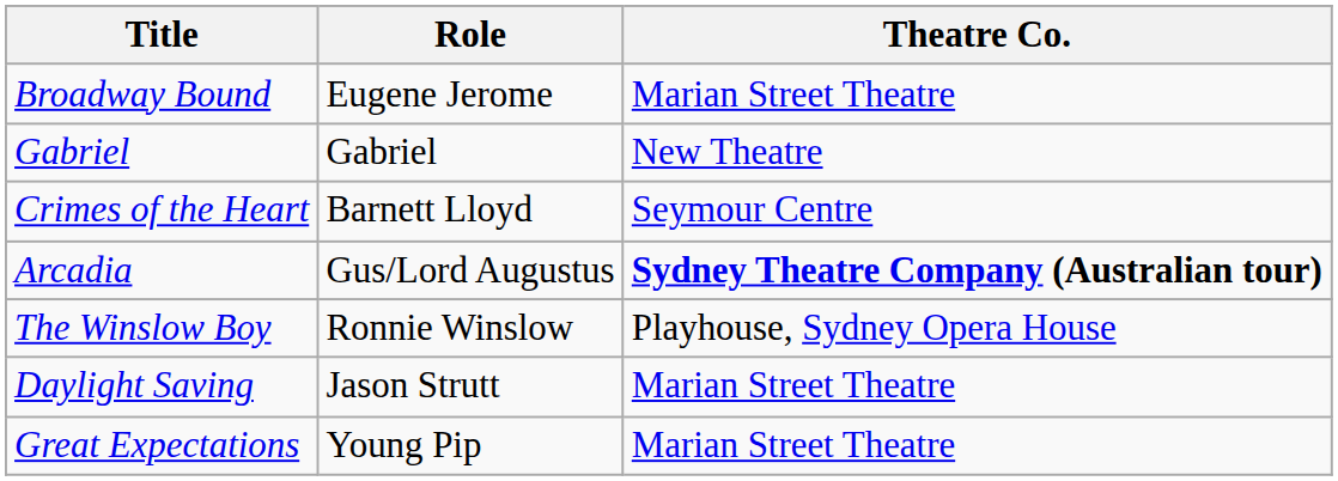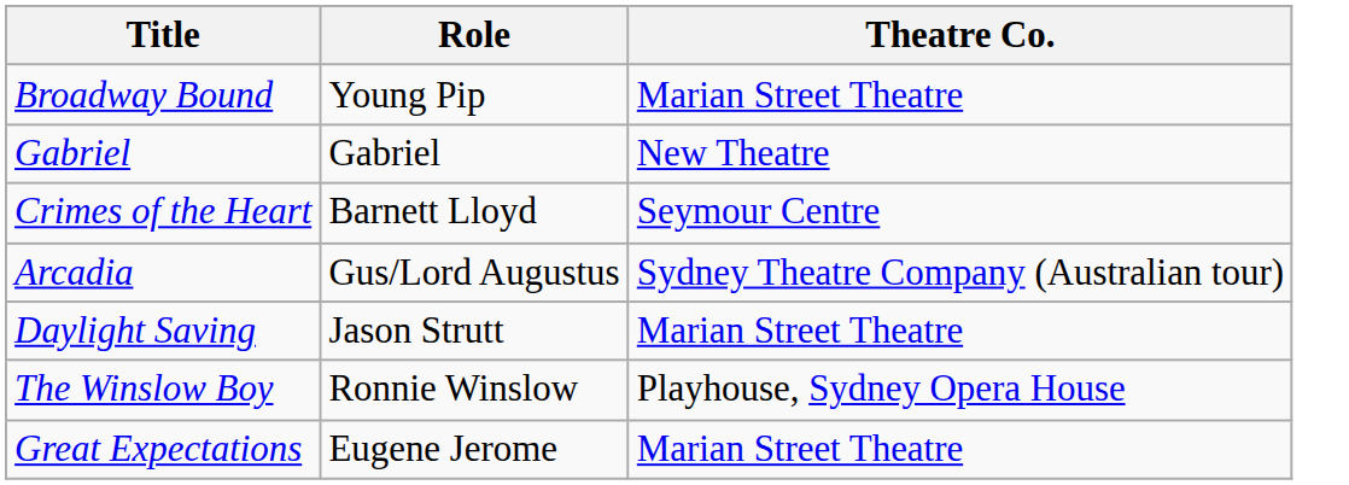Broadway Bound | Role: Eugene Jerome -> Young Pip
Arcadia | Theatre Co.: bold -> normal
rows swapped: Daylight Saving <-> The Winslow Boy
Great Expectations | Role: Young Pip -> Eugene Jerome
